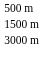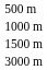+ row: 1000 m
